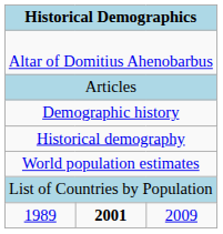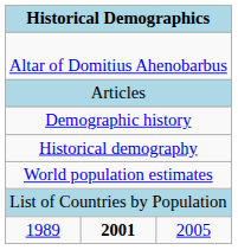1989 | column 3: 2009 -> 2005
